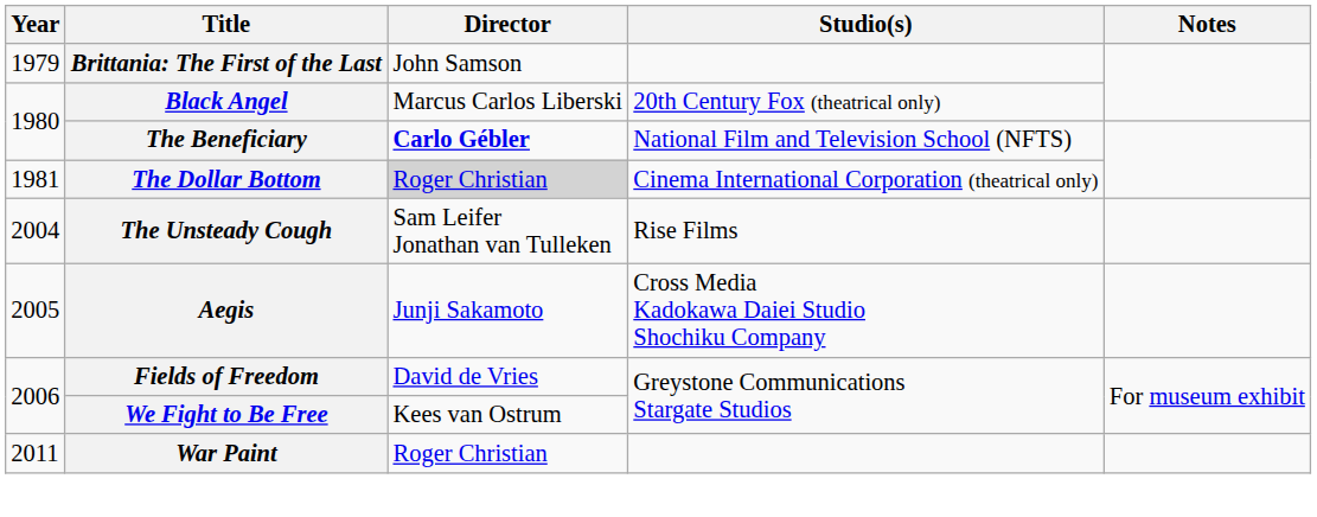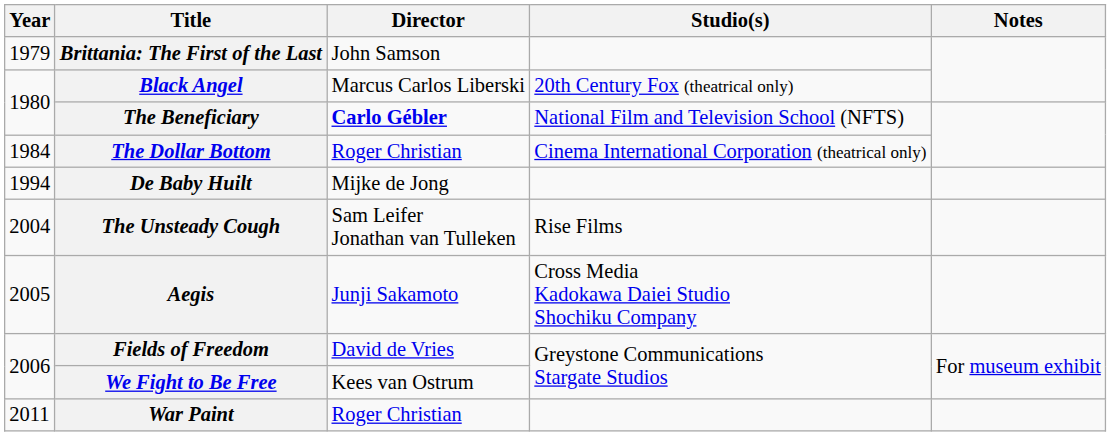The Dollar Bottom | Year: 1981 -> 1984
The Dollar Bottom | Director: lightgrey background -> no background
+ row: 1994 | De Baby Huilt | Mijke de Jong
